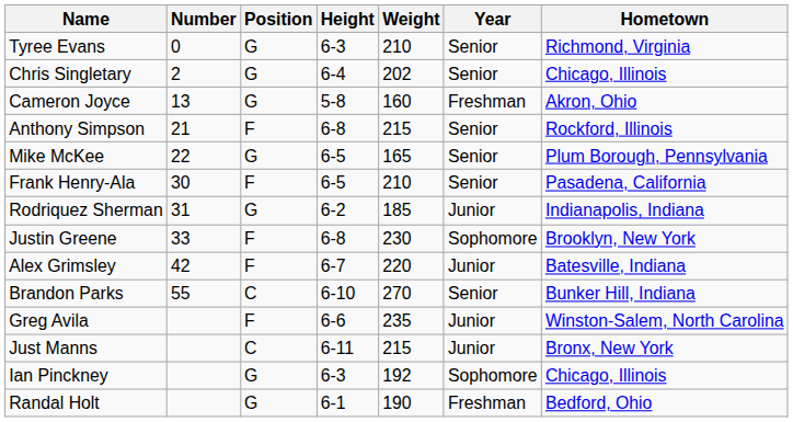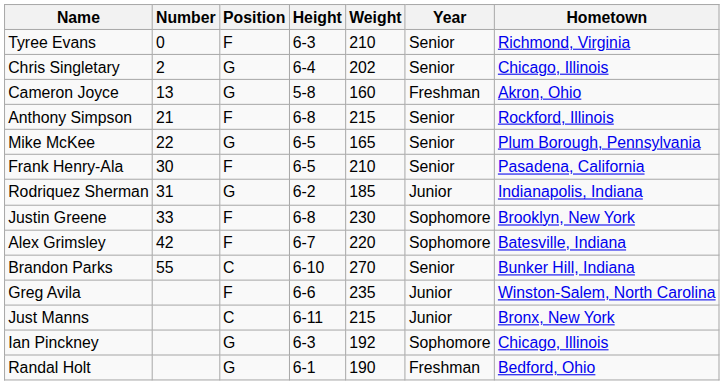Tyree Evans | Position: G -> F
Alex Grimsley | Year: Junior -> Sophomore
